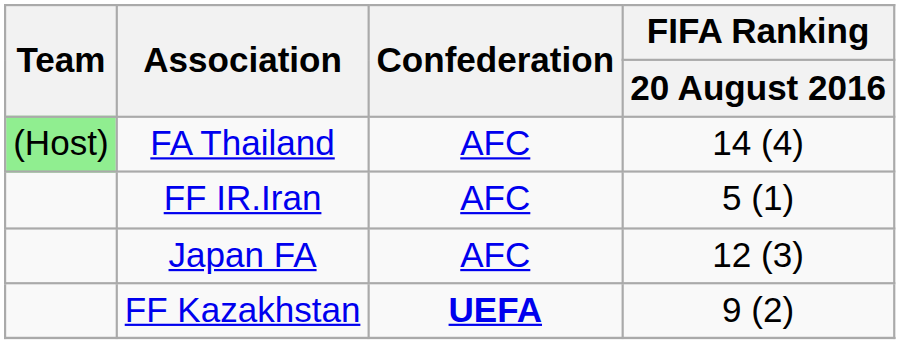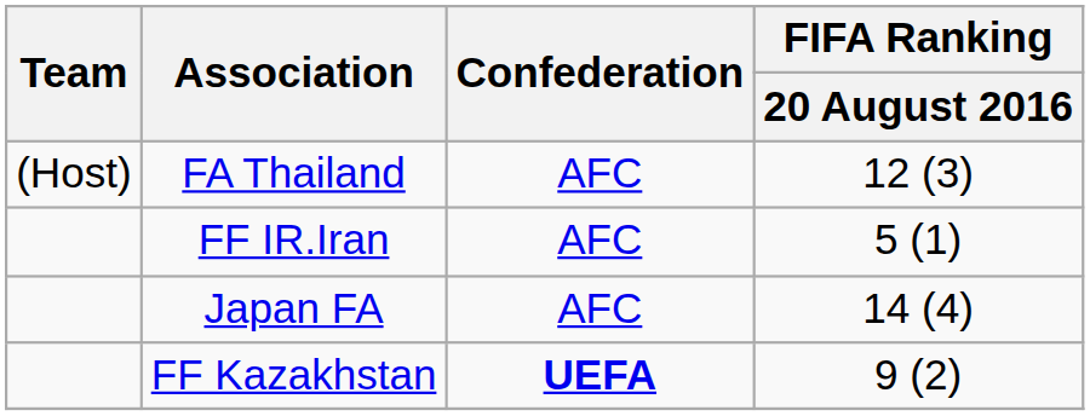FA Thailand | Team: lightgreen background -> no background
FA Thailand | FIFA Ranking / 20 August 2016: 14 (4) -> 12 (3)
Japan FA | FIFA Ranking / 20 August 2016: 12 (3) -> 14 (4)
